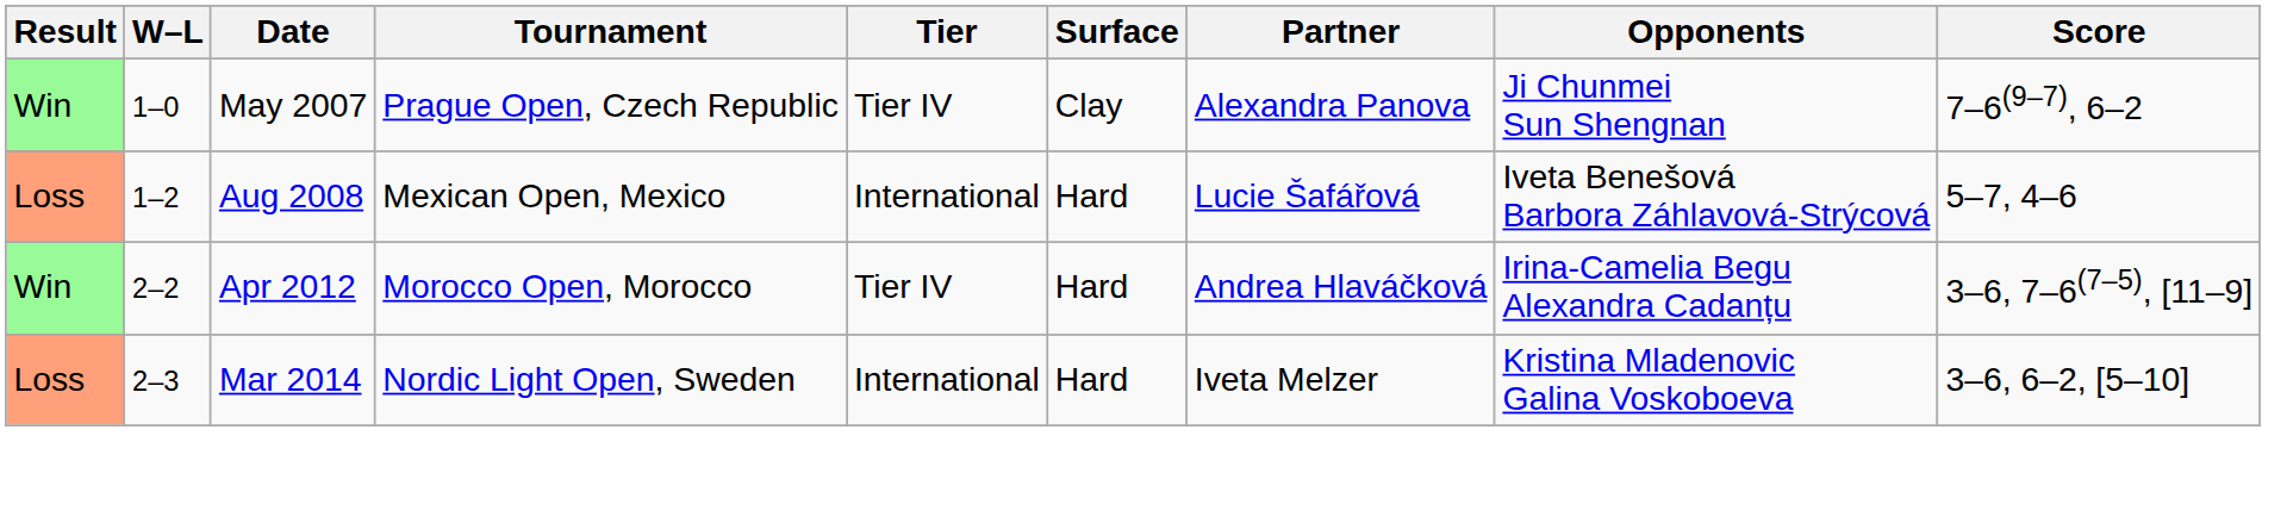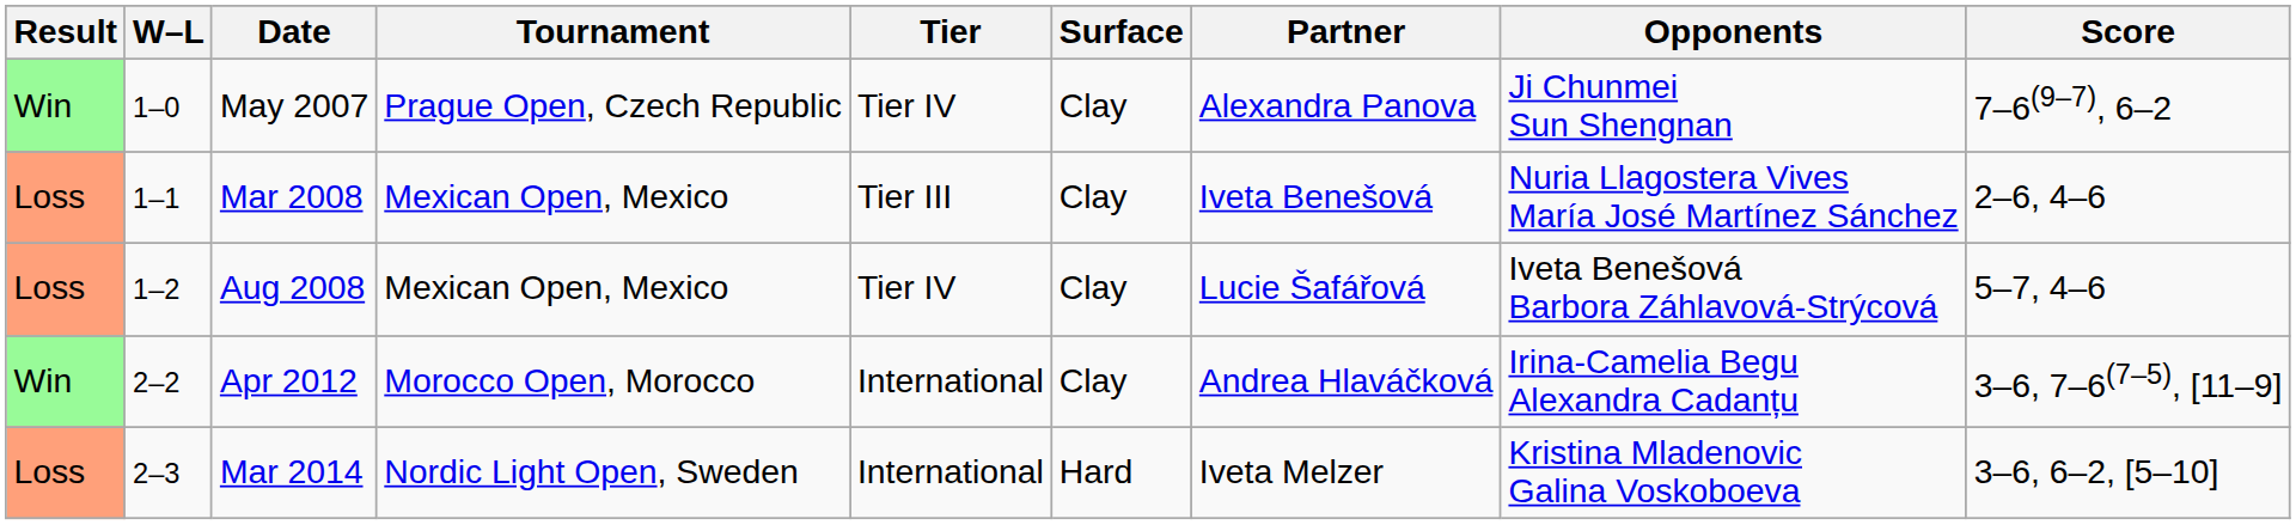+ row: Loss | 1–1 | Mar 2008 | Mexican Open, Mexico | Tier III | Clay | Iveta Benešová | Nuria Llagostera Vives María José Martínez Sánchez | 2–6, 4–6
Aug 2008 | Tier: International -> Tier IV
Aug 2008 | Surface: Hard -> Clay
Apr 2012 | Tier: Tier IV -> International
Apr 2012 | Surface: Hard -> Clay
